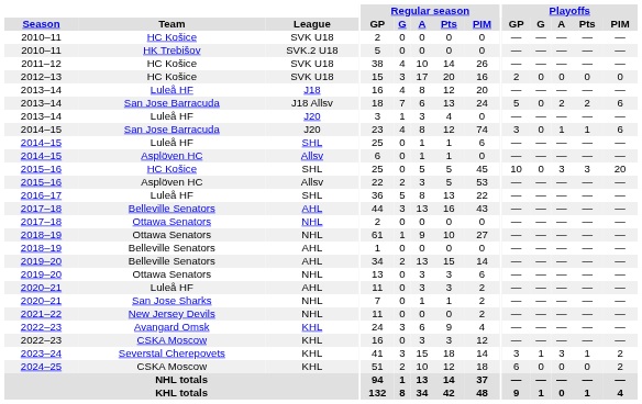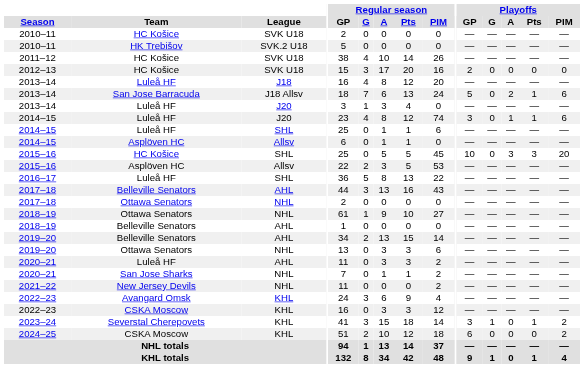2013–14 / J18 Allsv | Playoffs / Pts: 2 -> 1
2014–15 / J20 | Team: San Jose Barracuda -> Luleå HF
2023–24 | Playoffs / A: 3 -> 0
